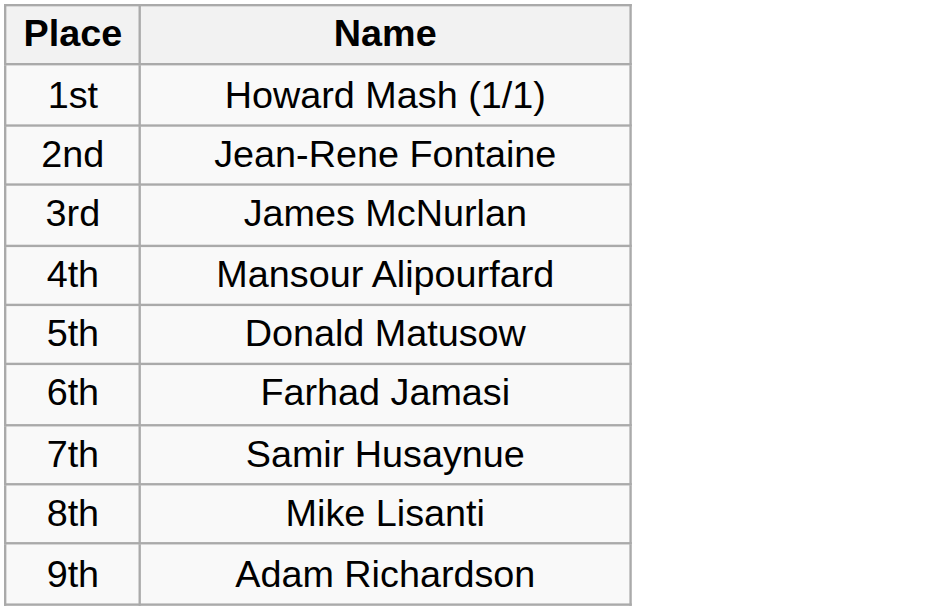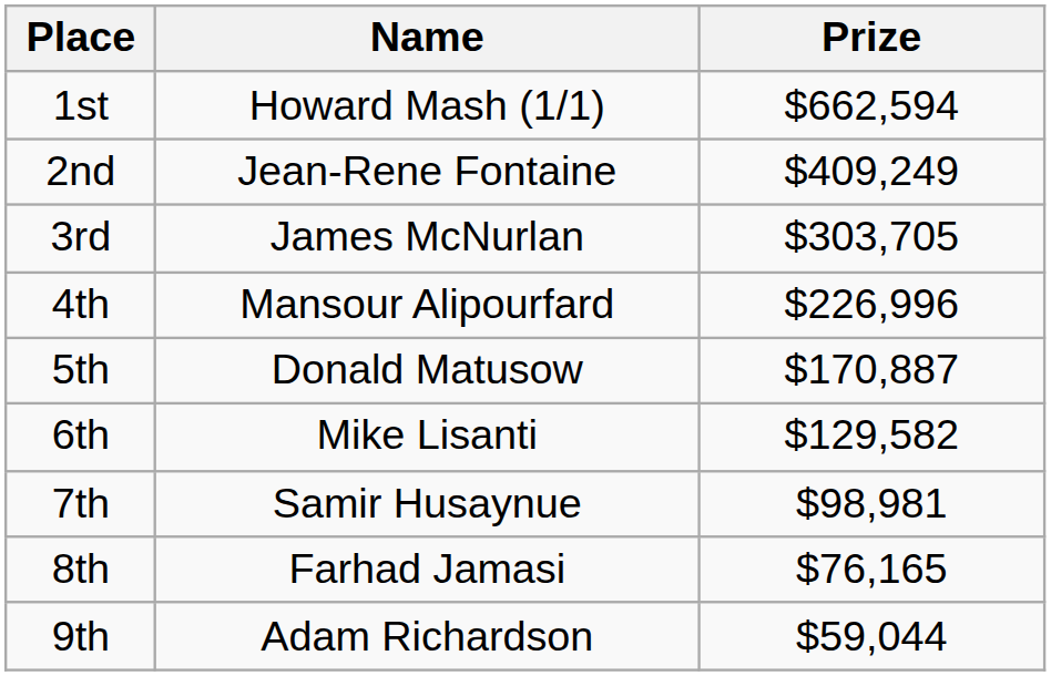+ column: Prize | $662,594 | $409,249 | $303,705 | $226,996 | $170,887 | $129,582 | $98,981 | $76,165 | $59,044
6th | Name: Farhad Jamasi -> Mike Lisanti
8th | Name: Mike Lisanti -> Farhad Jamasi
